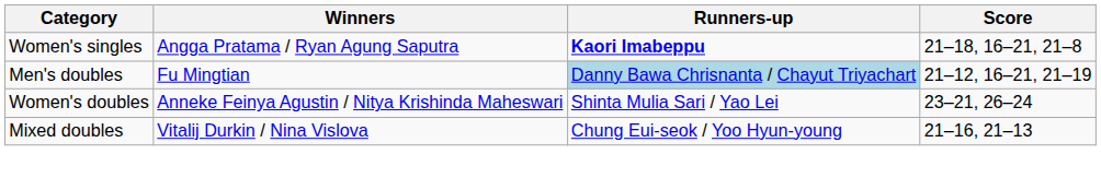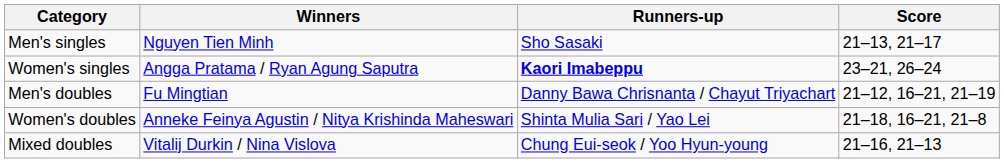+ row: Men's singles | Nguyen Tien Minh | Sho Sasaki | 21–13, 21–17
Women's singles | Score: 21–18, 16–21, 21–8 -> 23–21, 26–24
Men's doubles | Runners-up: lightblue background -> no background
Women's doubles | Score: 23–21, 26–24 -> 21–18, 16–21, 21–8
